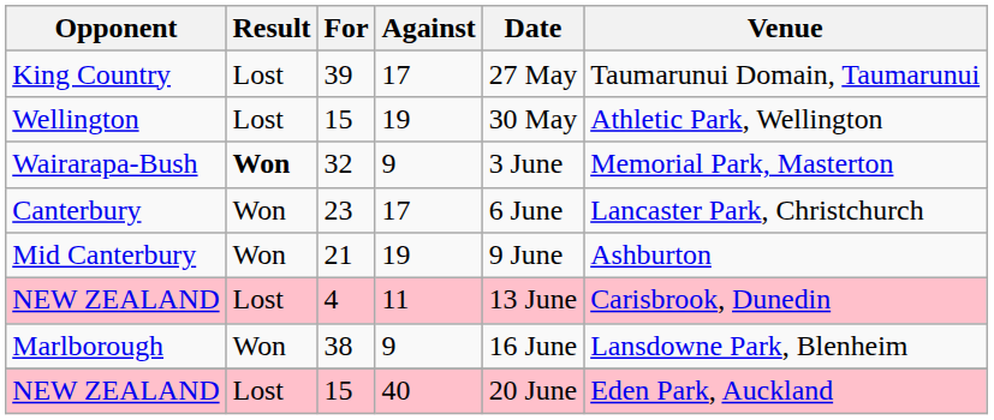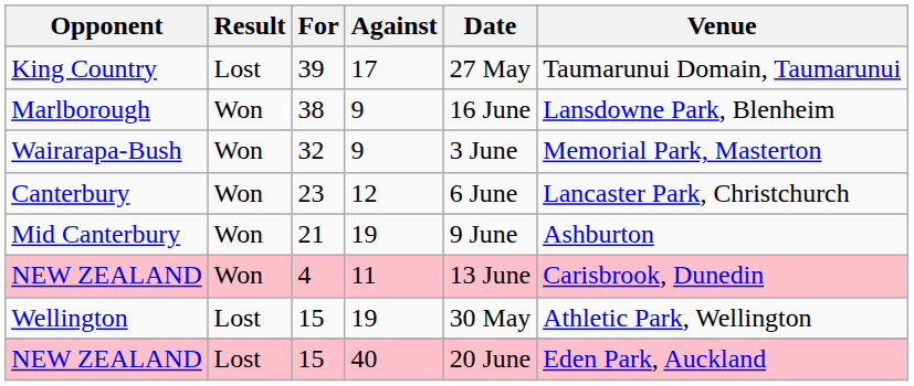rows swapped: Wellington <-> Marlborough
Wairarapa-Bush | Result: bold -> normal
Canterbury | Against: 17 -> 12
NEW ZEALAND / 4 | Result: Lost -> Won
